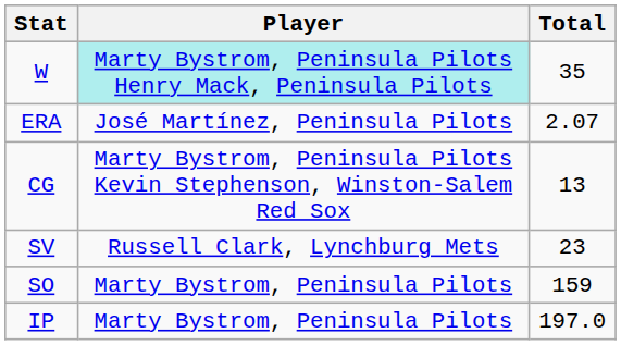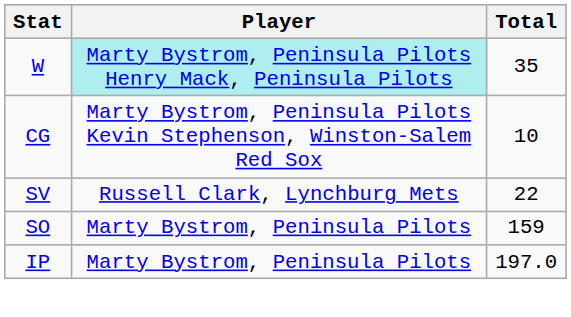- row: ERA | José Martínez, Peninsula Pilots | 2.07
CG | Total: 13 -> 10
SV | Total: 23 -> 22
